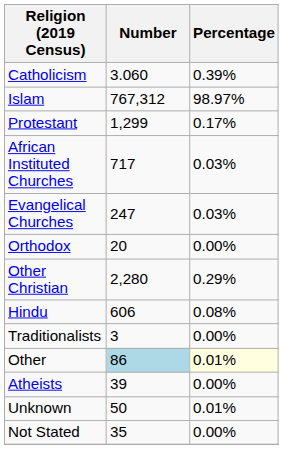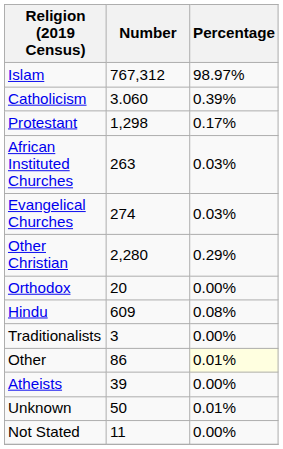rows swapped: Islam <-> Catholicism
Protestant | Number: 1,299 -> 1,298
African Instituted Churches | Number: 717 -> 263
Evangelical Churches | Number: 247 -> 274
rows swapped: Orthodox <-> Other Christian
Hindu | Number: 606 -> 609
Other | Number: lightblue background -> no background
Not Stated | Number: 35 -> 11
